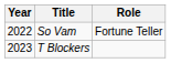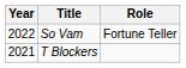T Blockers | Year: 2023 -> 2021
